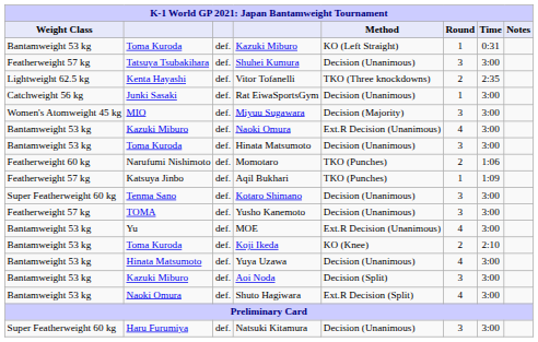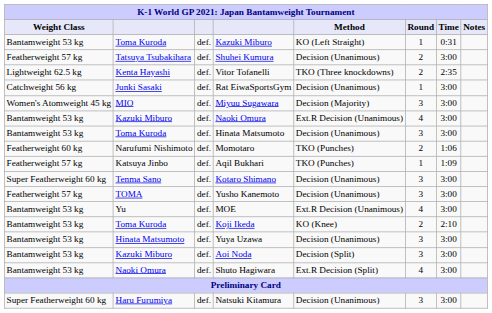Shuhei Kumura | Round: 3 -> 2
Yuya Uzawa | Round: 4 -> 3
